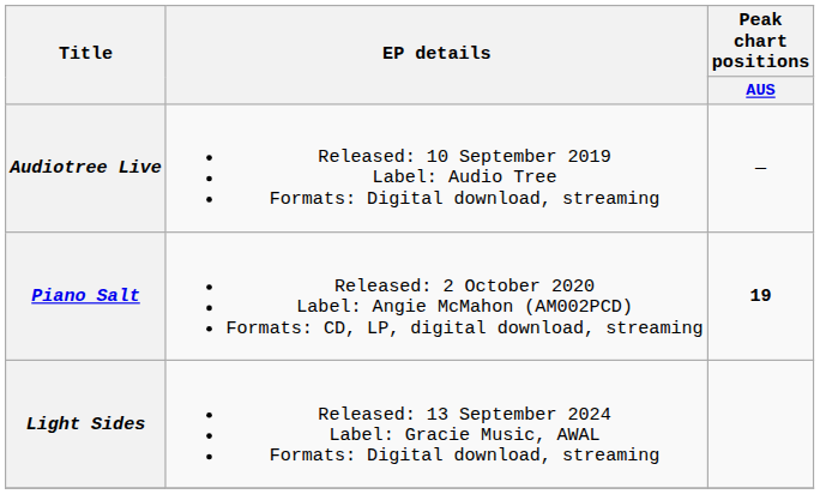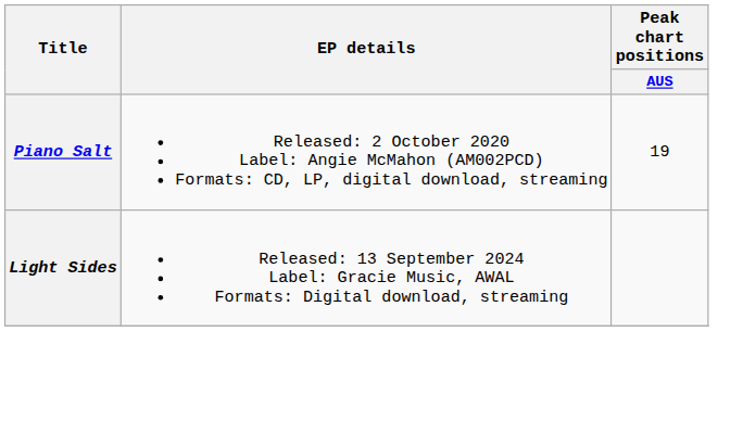- row: Audiotree Live | Released: 10 September 2019 Label: Audio Tree Formats: Digital download, streaming | —
Piano Salt | Peak chart positions / AUS: bold -> normal
